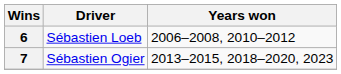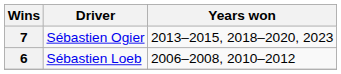rows swapped: 7 <-> 6
